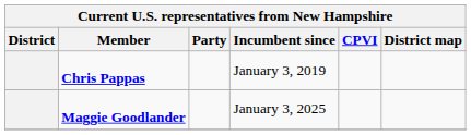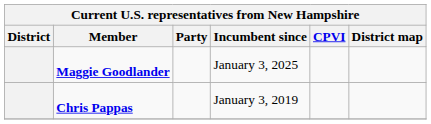rows swapped: Chris Pappas <-> Maggie Goodlander
